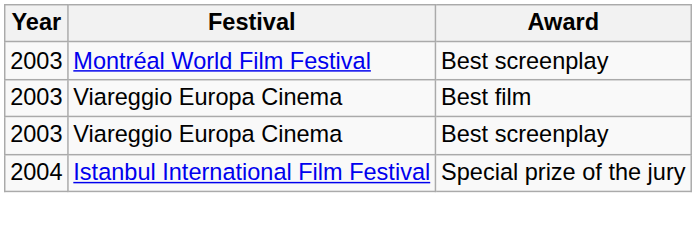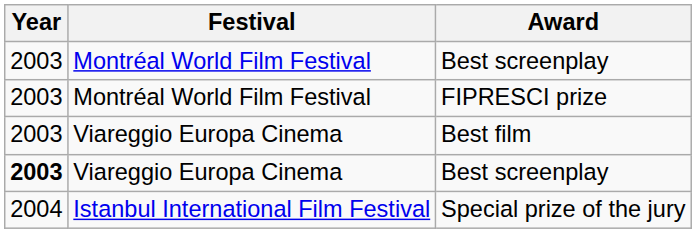+ row: 2003 | Montréal World Film Festival | FIPRESCI prize
Viareggio Europa Cinema / Best screenplay | Year: normal -> bold
